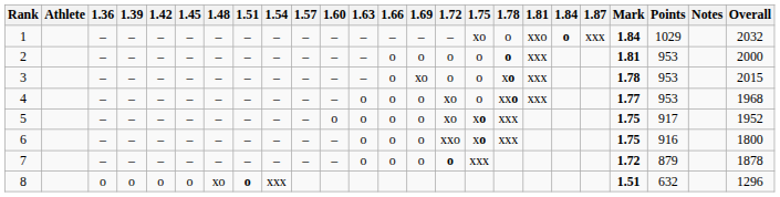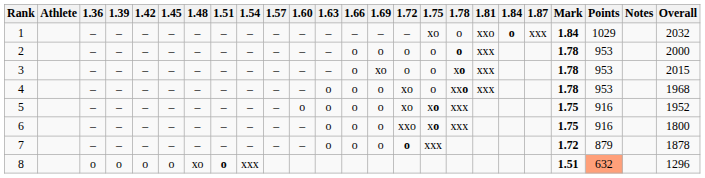2 | Mark: 1.81 -> 1.78
4 | Mark: 1.77 -> 1.78
5 | Points: 917 -> 916
8 | Points: no background -> lightsalmon background
